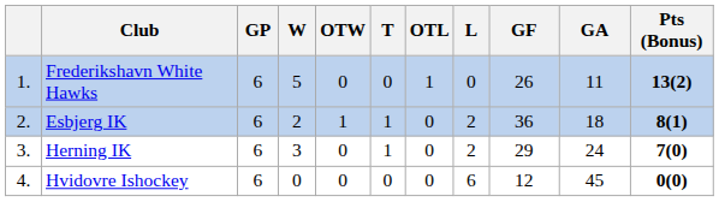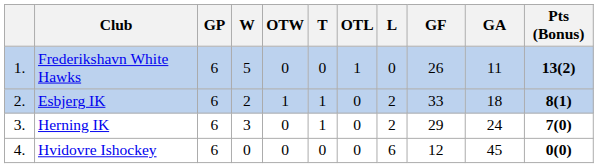Esbjerg IK | GF: 36 -> 33
